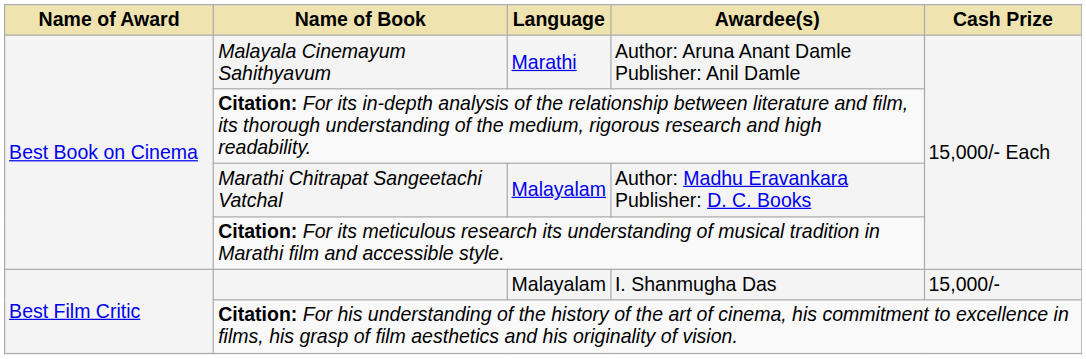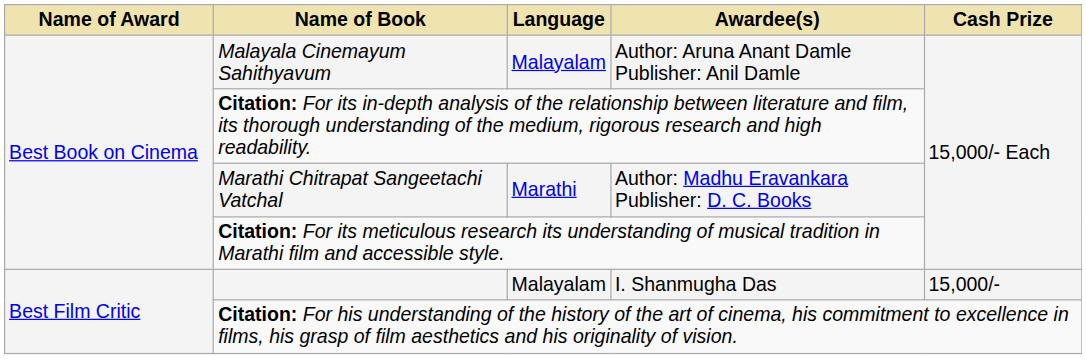Malayala Cinemayum Sahithyavum | Language: Marathi -> Malayalam
Marathi Chitrapat Sangeetachi Vatchal | Language: Malayalam -> Marathi
